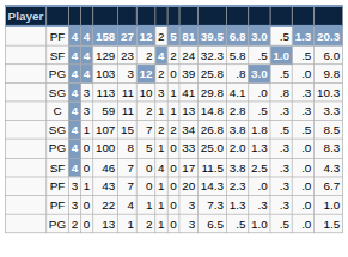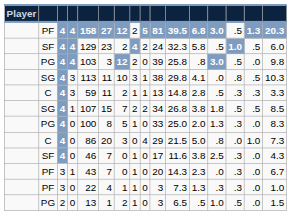SG / 3 | column 10: 41 -> 38
SG / 3 | column 15: .3 -> .5
+ row: C | 4 | 0 | 86 | 20 | 3 | 0 | 4 | 29 | 21.5 | 5.0 | .8 | .0 | 1.0 | 7.3
SF / 0 | column 8: 4 -> 1
SF / 0 | column 11: 11.5 -> 11.6
